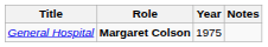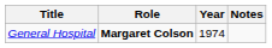General Hospital | Year: 1975 -> 1974
